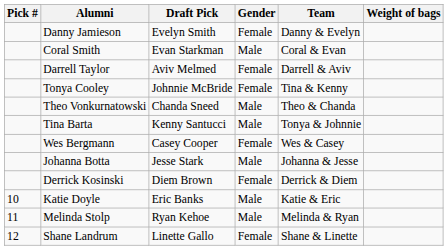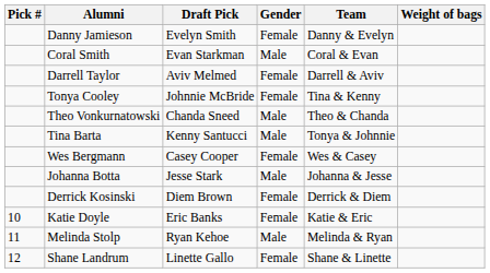Katie Doyle | Gender: Male -> Female
